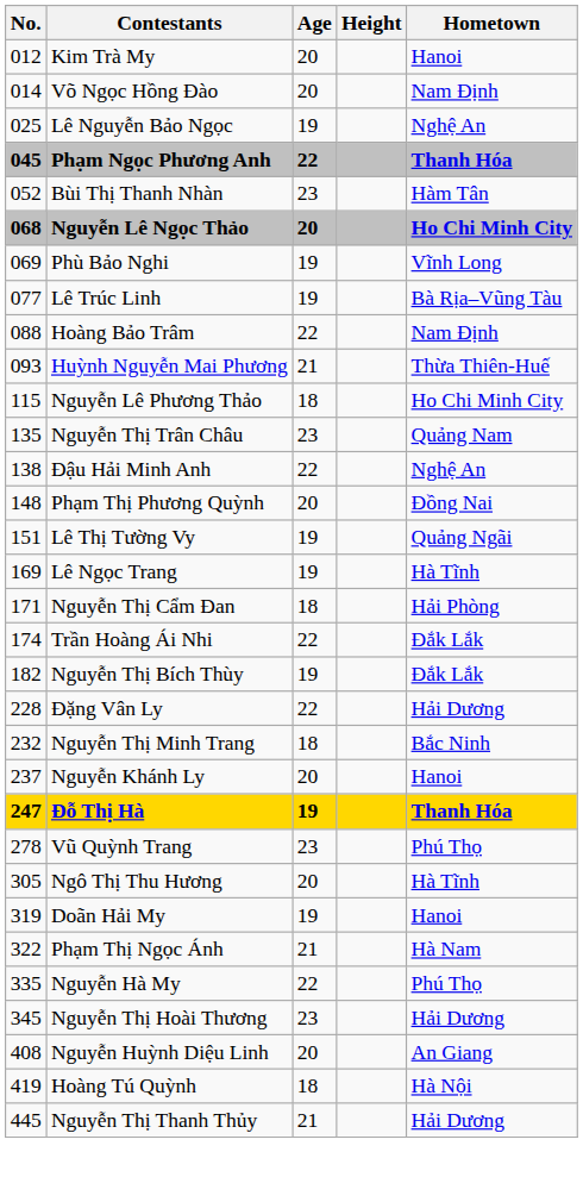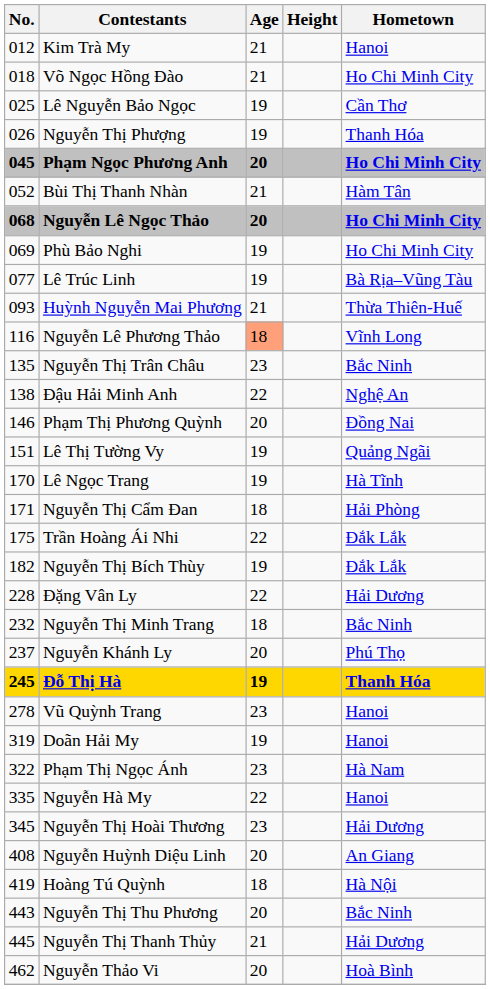Kim Trà My | Age: 20 -> 21
Võ Ngọc Hồng Đào | No.: 014 -> 018
Võ Ngọc Hồng Đào | Age: 20 -> 21
Võ Ngọc Hồng Đào | Hometown: Nam Định -> Ho Chi Minh City
Lê Nguyễn Bảo Ngọc | Hometown: Nghệ An -> Cần Thơ
+ row: 026 | Nguyễn Thị Phượng | 19 | Thanh Hóa
Phạm Ngọc Phương Anh | Age: 22 -> 20
Phạm Ngọc Phương Anh | Hometown: Thanh Hóa -> Ho Chi Minh City
Bùi Thị Thanh Nhàn | Age: 23 -> 21
Phù Bảo Nghi | Hometown: Vĩnh Long -> Ho Chi Minh City
- row: 088 | Hoàng Bảo Trâm | 22 | Nam Định
Nguyễn Lê Phương Thảo | No.: 115 -> 116
Nguyễn Lê Phương Thảo | Age: no background -> lightsalmon background
Nguyễn Lê Phương Thảo | Hometown: Ho Chi Minh City -> Vĩnh Long
Nguyễn Thị Trân Châu | Hometown: Quảng Nam -> Bắc Ninh
Phạm Thị Phương Quỳnh | No.: 148 -> 146
Lê Ngọc Trang | No.: 169 -> 170
Trần Hoàng Ái Nhi | No.: 174 -> 175
Nguyễn Khánh Ly | Hometown: Hanoi -> Phú Thọ
Đỗ Thị Hà | No.: 247 -> 245
Vũ Quỳnh Trang | Hometown: Phú Thọ -> Hanoi
- row: 305 | Ngô Thị Thu Hương | 20 | Hà Tĩnh
Phạm Thị Ngọc Ánh | Age: 21 -> 23
Nguyễn Hà My | Hometown: Phú Thọ -> Hanoi
+ row: 443 | Nguyễn Thị Thu Phương | 20 | Bắc Ninh
+ row: 462 | Nguyễn Thảo Vi | 20 | Hoà Bình
